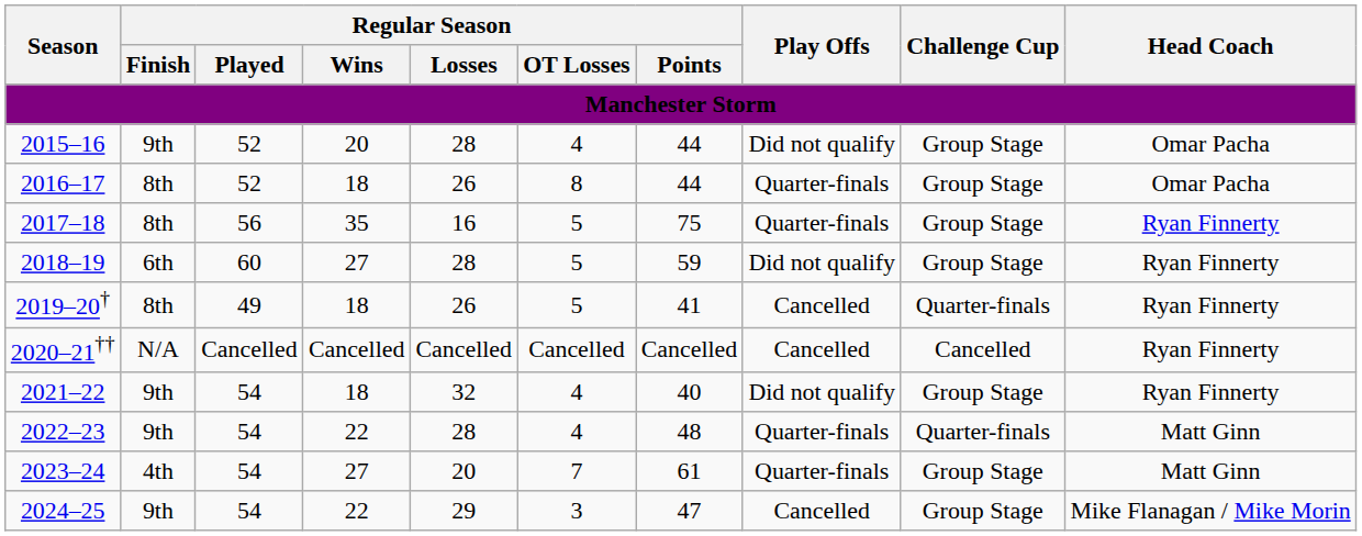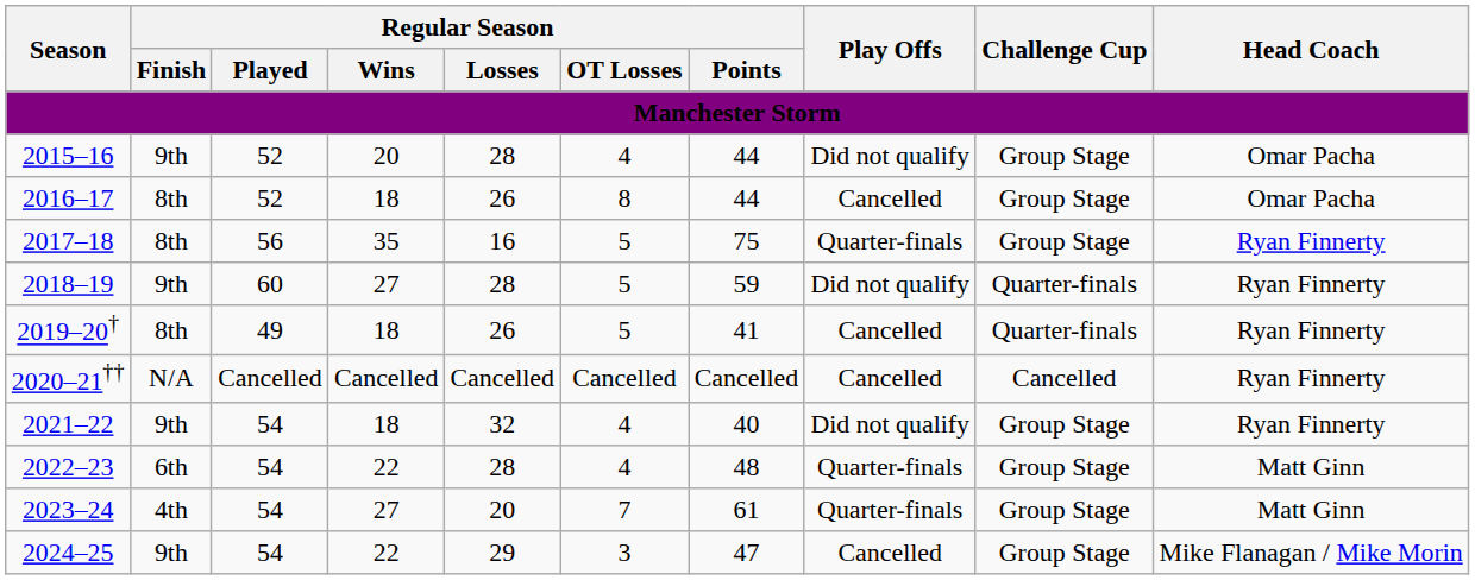2016–17 | Play Offs: Quarter-finals -> Cancelled
2018–19 | Regular Season / Finish: 6th -> 9th
2018–19 | Challenge Cup: Group Stage -> Quarter-finals
2022–23 | Regular Season / Finish: 9th -> 6th
2022–23 | Challenge Cup: Quarter-finals -> Group Stage
